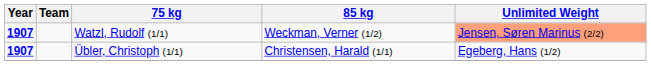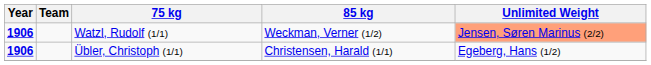Watzl, Rudolf (1/1) | Year: 1907 -> 1906
Übler, Christoph (1/1) | Year: 1907 -> 1906
